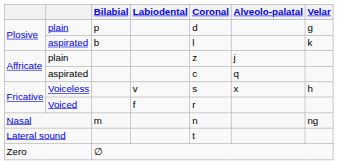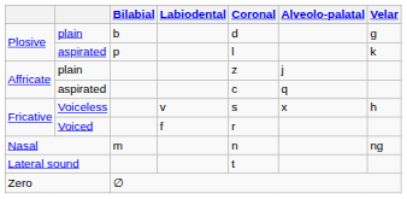Plosive / plain | Bilabial: p -> b
Plosive / aspirated | Bilabial: b -> p
